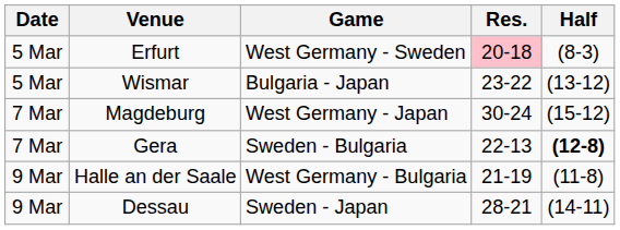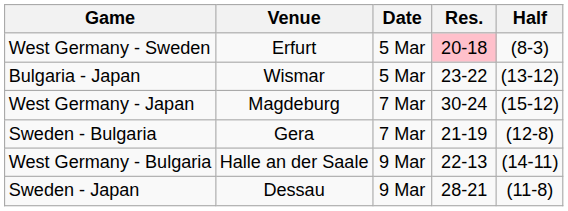columns swapped: Date <-> Game
Gera | Res.: 22-13 -> 21-19
Gera | Half: bold -> normal
Halle an der Saale | Res.: 21-19 -> 22-13
Halle an der Saale | Half: (11-8) -> (14-11)
Dessau | Half: (14-11) -> (11-8)
